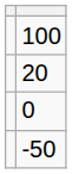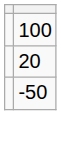- row: 0
